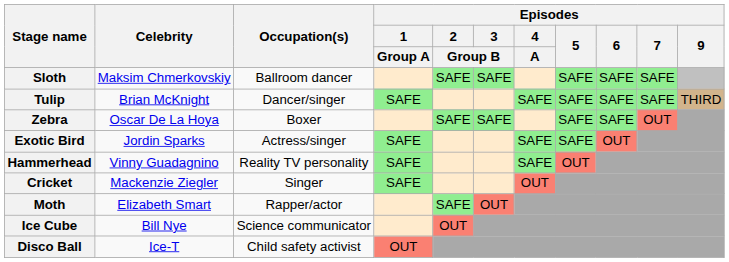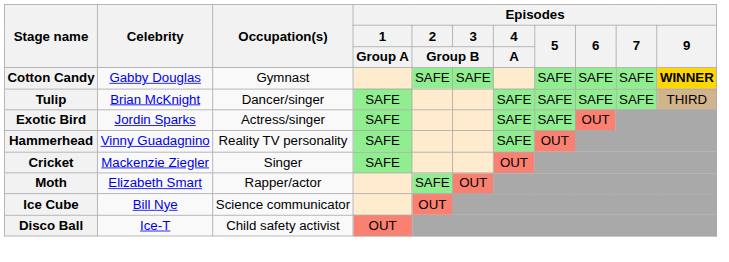+ row: Cotton Candy | Gabby Douglas | Gymnast | SAFE | SAFE | SAFE | SAFE | SAFE | WINNER
- row: Sloth | Maksim Chmerkovskiy | Ballroom dancer | SAFE | SAFE | SAFE | SAFE | SAFE
- row: Zebra | Oscar De La Hoya | Boxer | SAFE | SAFE | SAFE | SAFE | OUT
